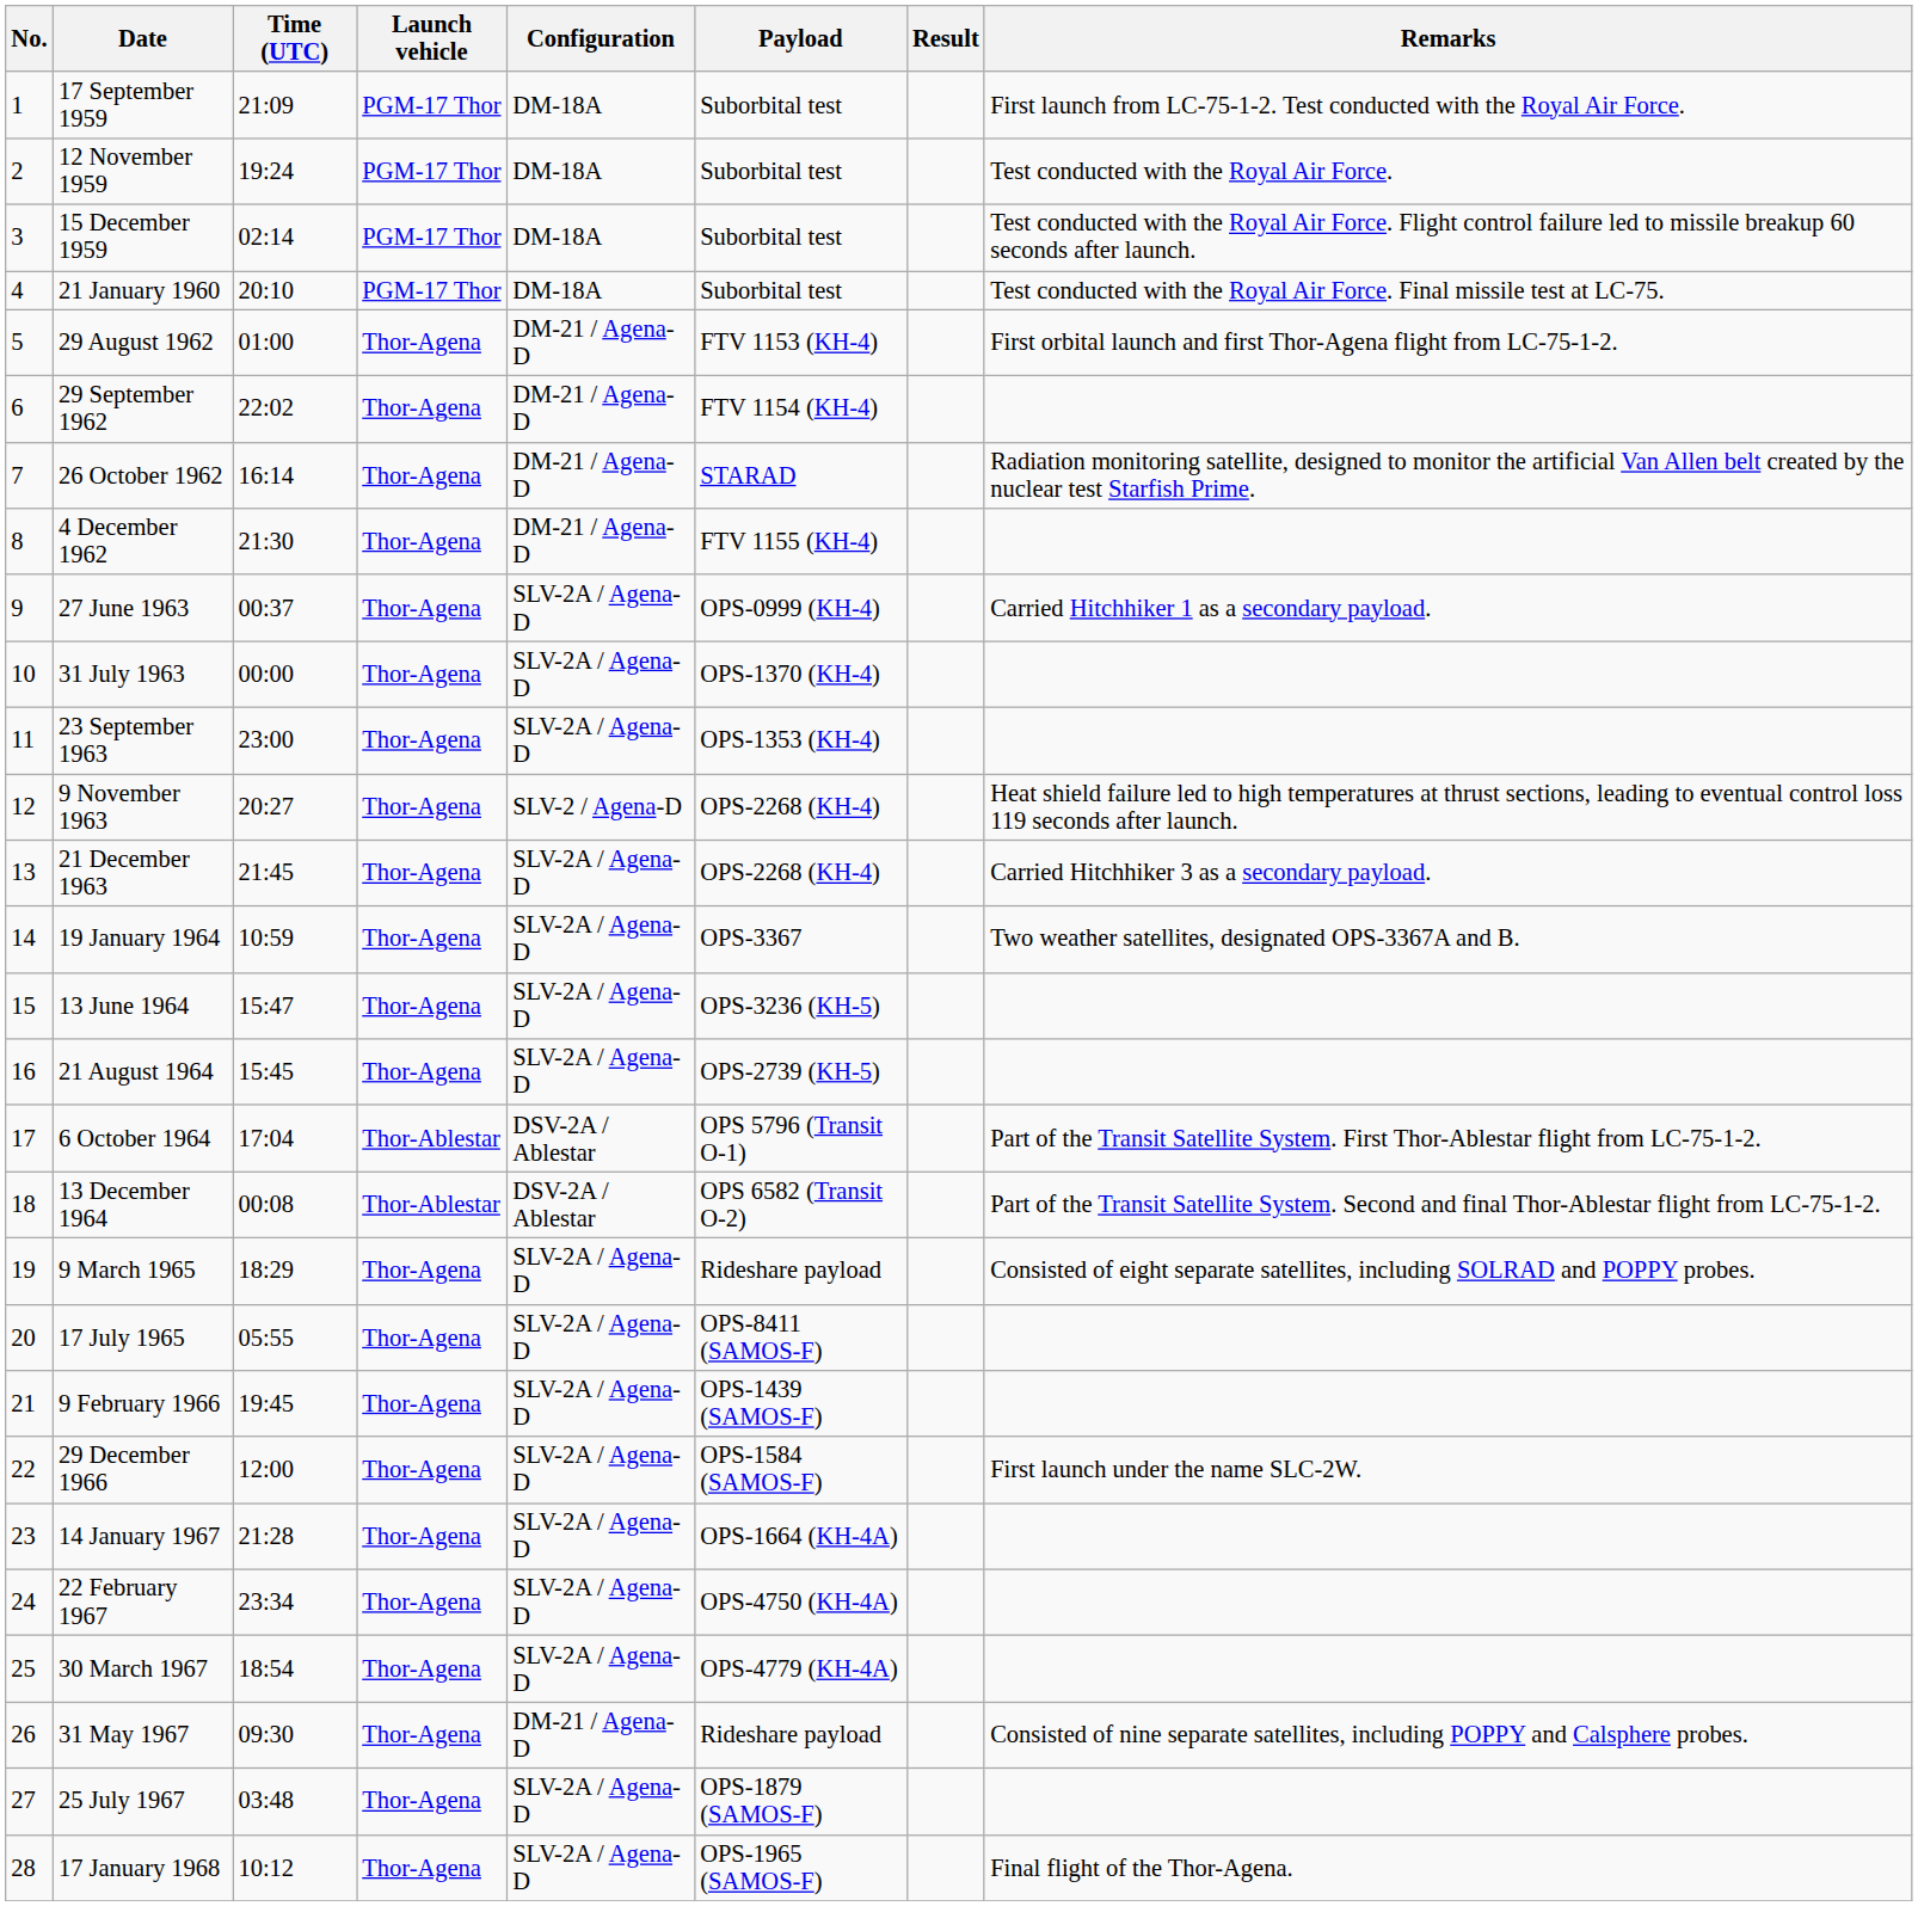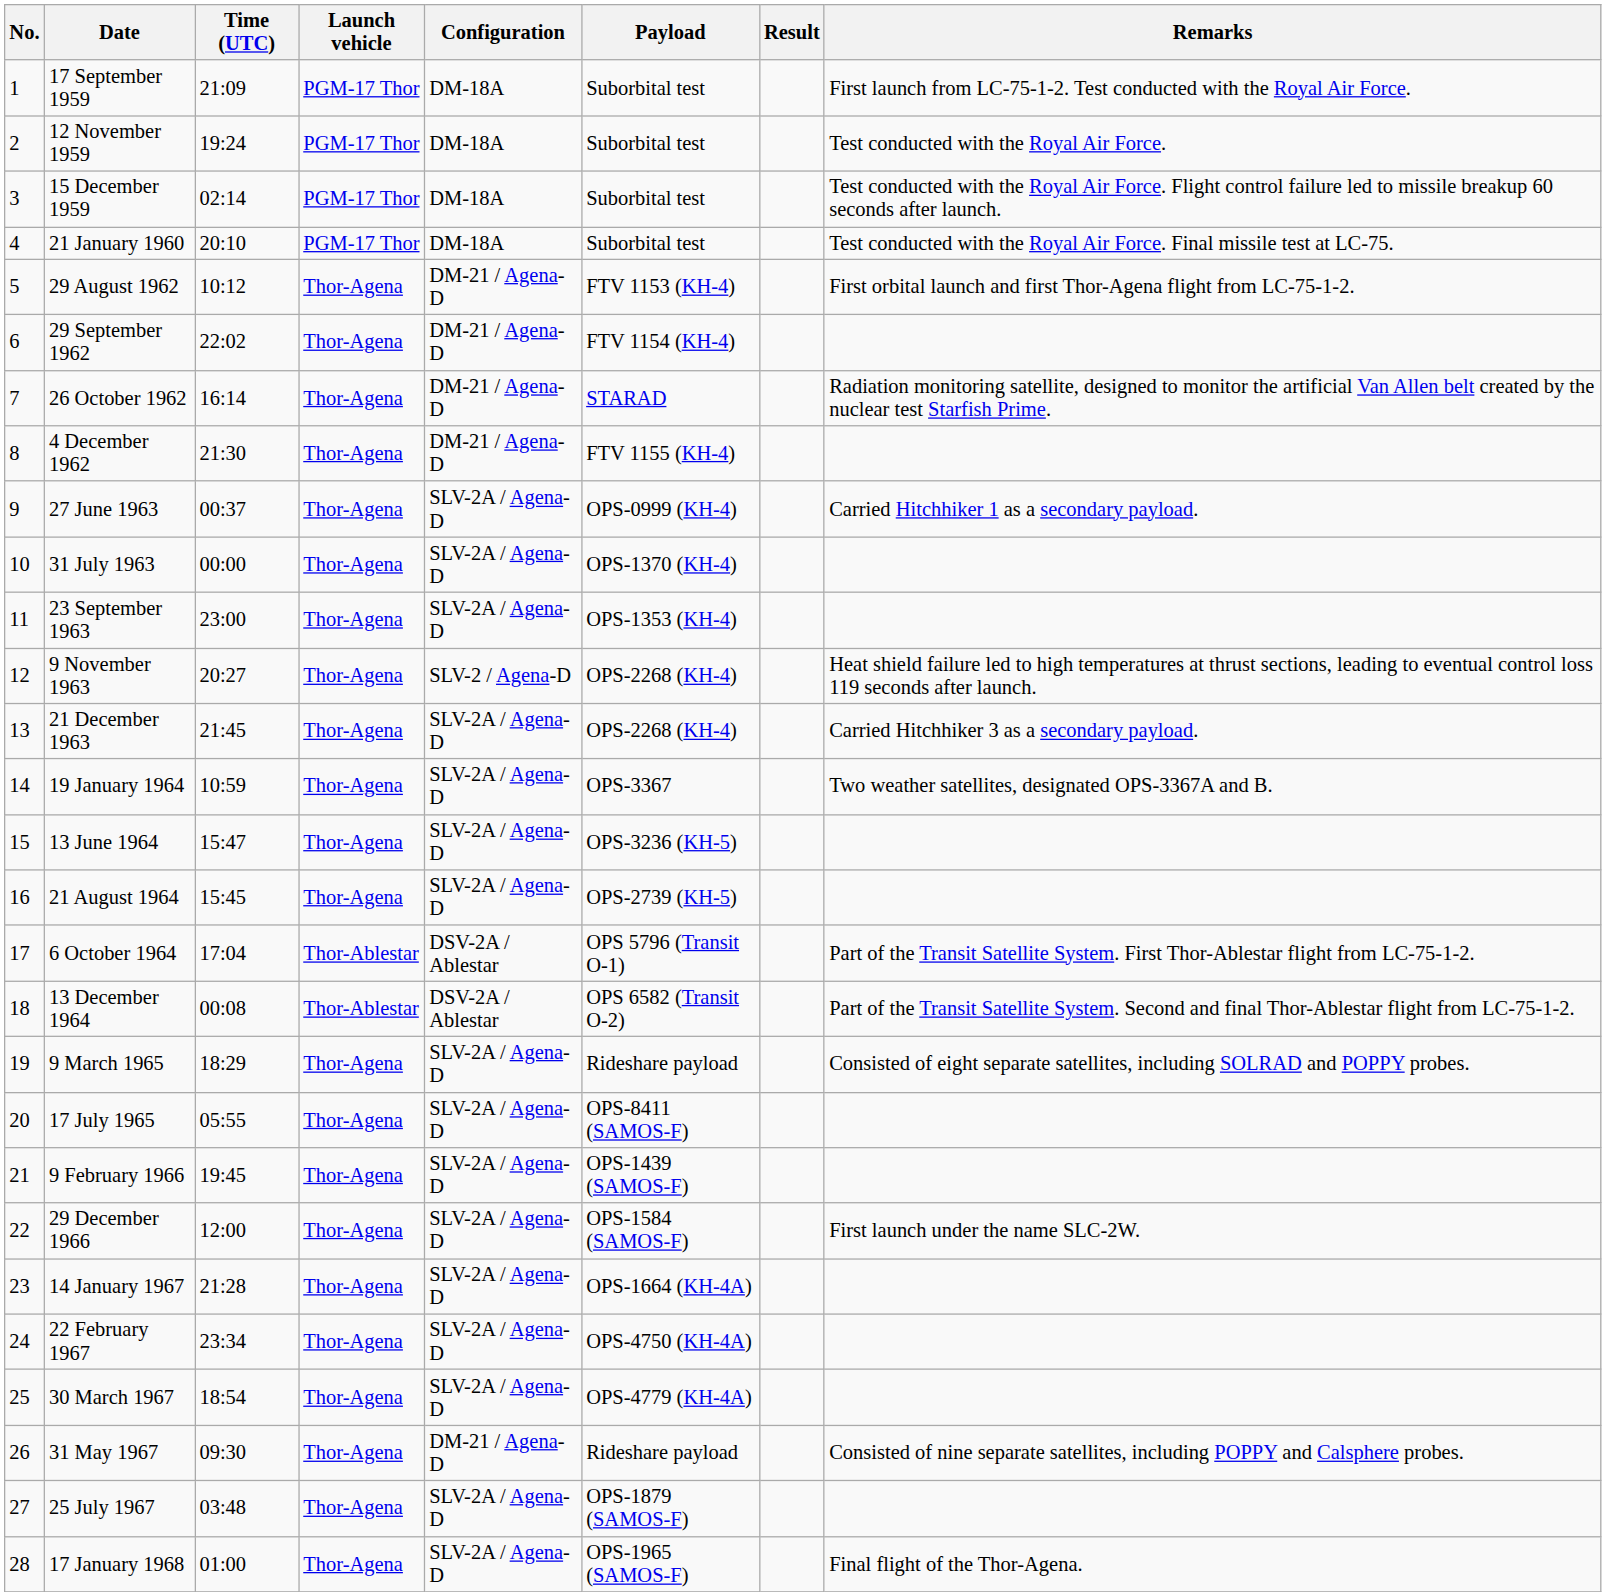29 August 1962 | Time (UTC): 01:00 -> 10:12
17 January 1968 | Time (UTC): 10:12 -> 01:00
